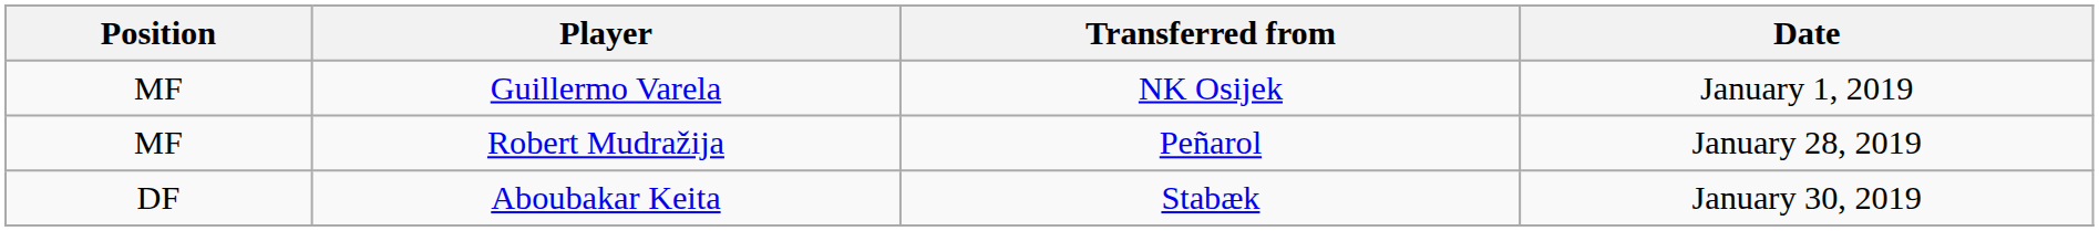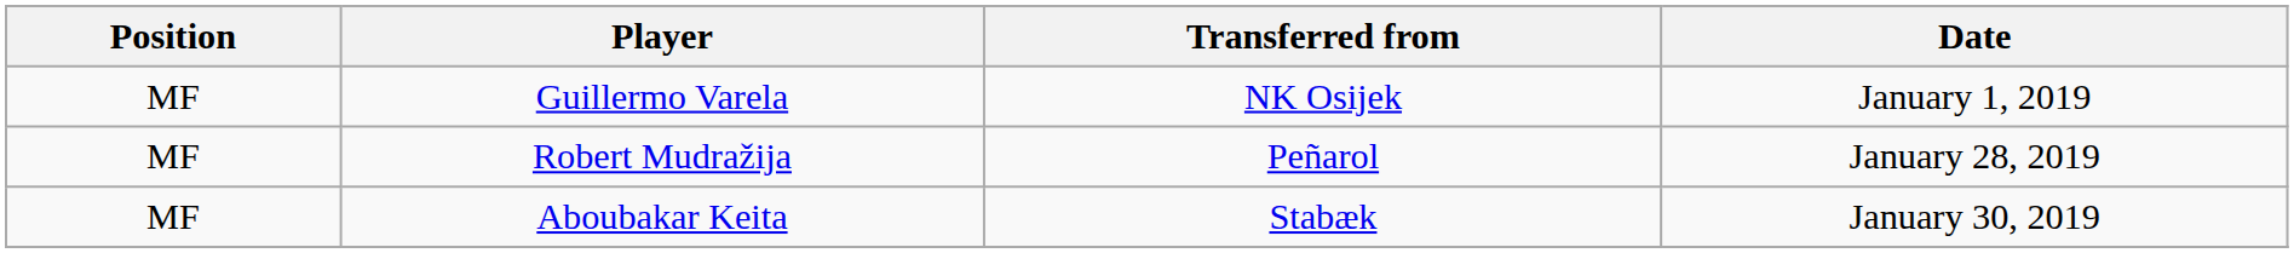Aboubakar Keita | Position: DF -> MF
